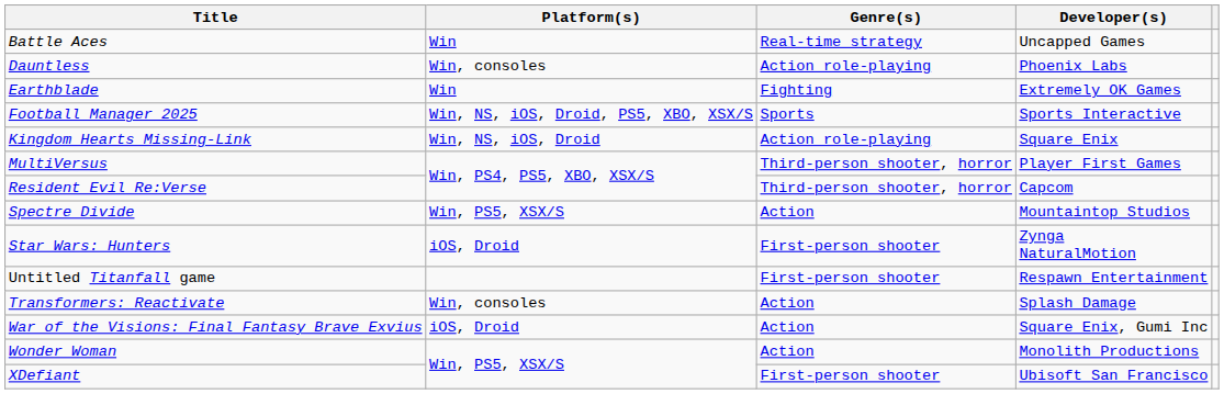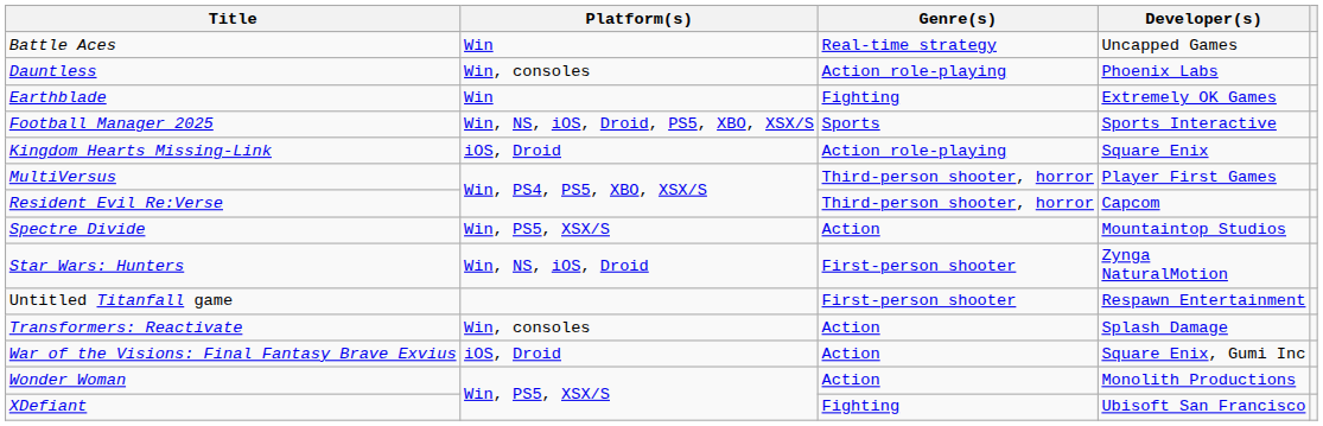Kingdom Hearts Missing-Link | Platform(s): Win, NS, iOS, Droid -> iOS, Droid
Star Wars: Hunters | Platform(s): iOS, Droid -> Win, NS, iOS, Droid
XDefiant | Genre(s): First-person shooter -> Fighting
